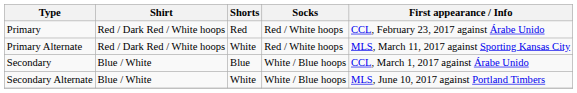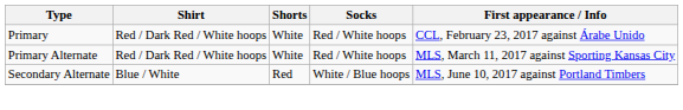Primary | Shorts: Red -> White
- row: Secondary | Blue / White | Blue | White / Blue hoops | CCL, March 1, 2017 against Árabe Unido
Secondary Alternate | Shorts: White -> Red
